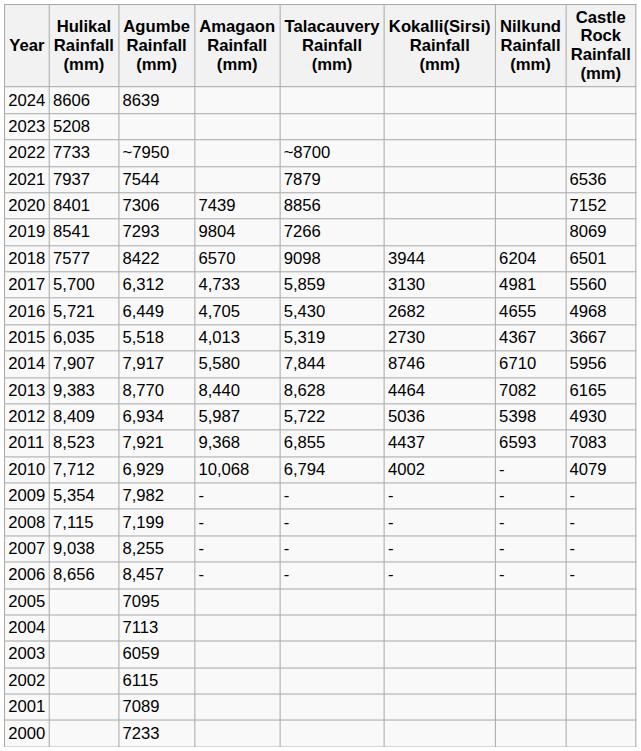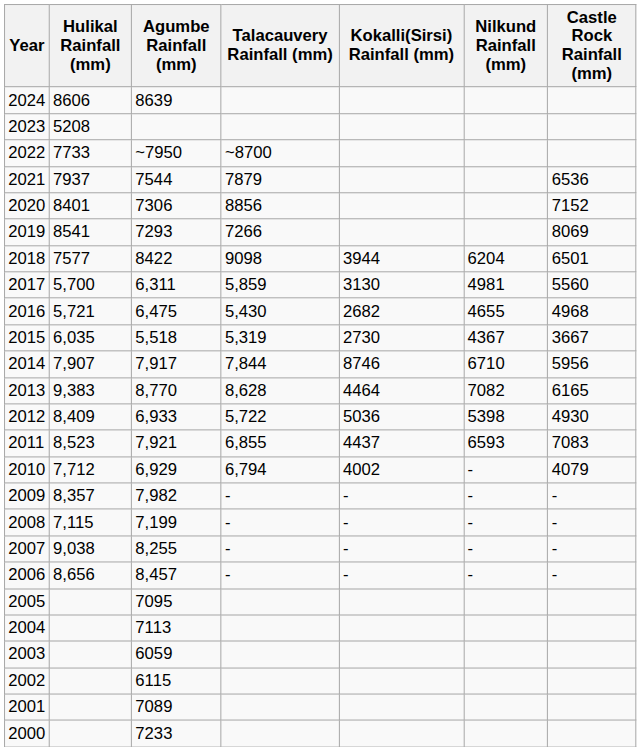- column: Amagaon Rainfall (mm) | 7439 | 9804 | 6570 | 4,733 | 4,705 | 4,013 | 5,580 | 8,440 | 5,987 | 9,368 | 10,068 | - | - | - | -
2017 | Agumbe Rainfall (mm): 6,312 -> 6,311
2016 | Agumbe Rainfall (mm): 6,449 -> 6,475
2012 | Agumbe Rainfall (mm): 6,934 -> 6,933
2009 | Hulikal Rainfall (mm): 5,354 -> 8,357
